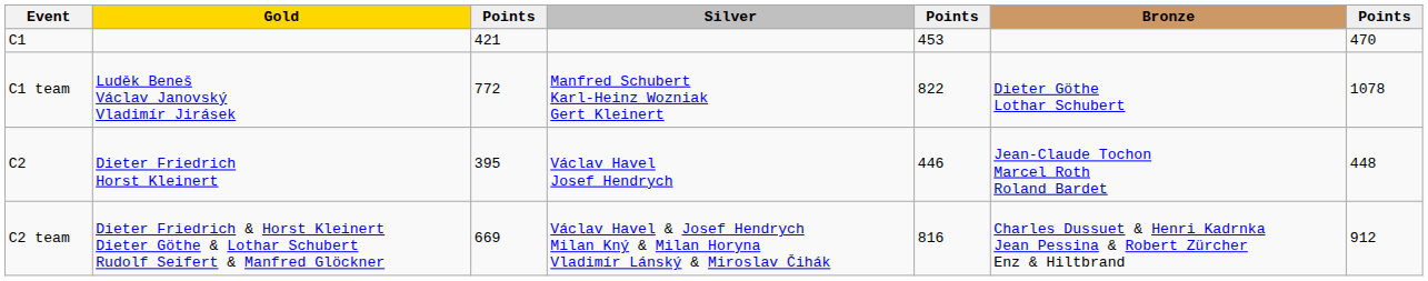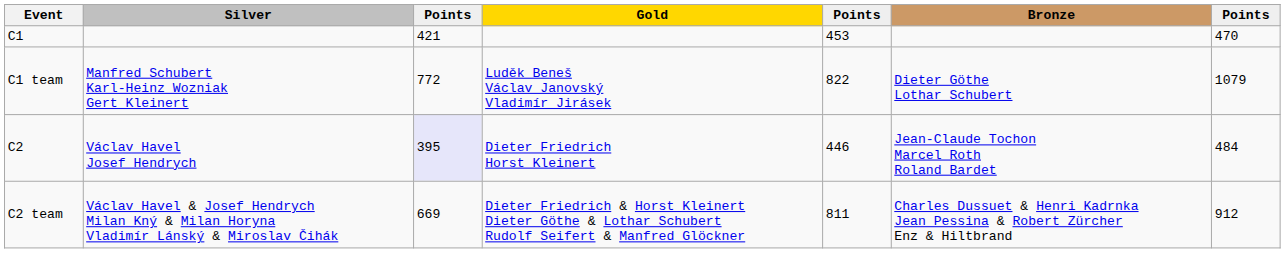columns swapped: Gold <-> Silver
C1 team | column 7: 1078 -> 1079
C2 | column 3: no background -> lavender background
C2 | column 7: 448 -> 484
C2 team | column 5: 816 -> 811
